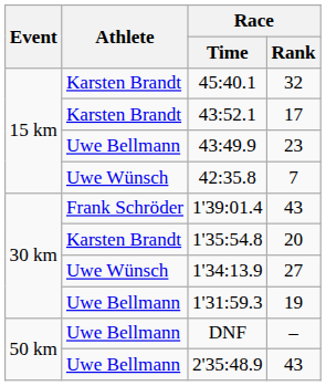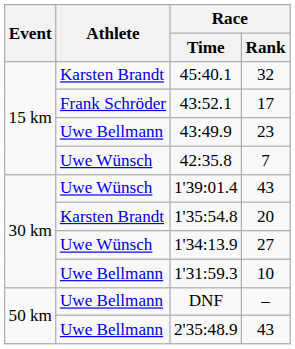43:52.1 | Athlete: Karsten Brandt -> Frank Schröder
1'39:01.4 | Athlete: Frank Schröder -> Uwe Wünsch
1'31:59.3 | Race / Rank: 19 -> 10
